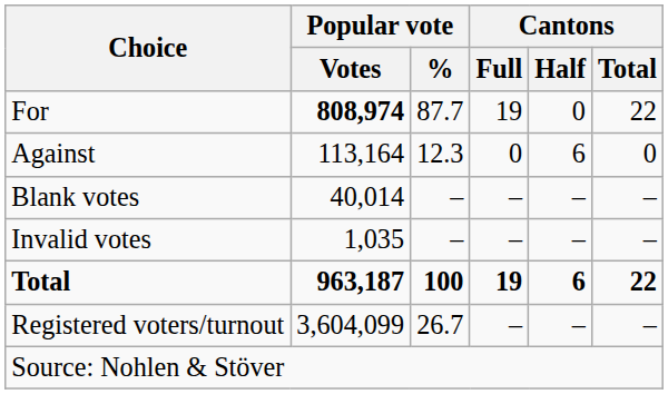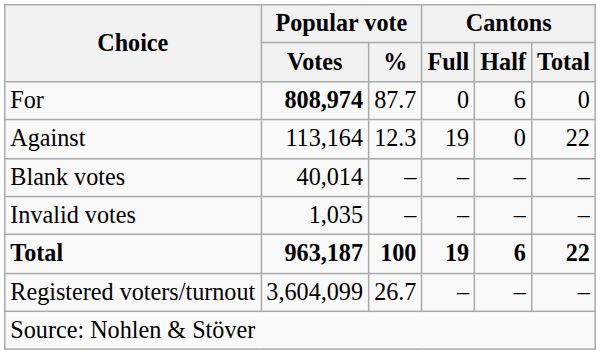For | Cantons / Full: 19 -> 0
For | Cantons / Half: 0 -> 6
For | Cantons / Total: 22 -> 0
Against | Cantons / Full: 0 -> 19
Against | Cantons / Half: 6 -> 0
Against | Cantons / Total: 0 -> 22
